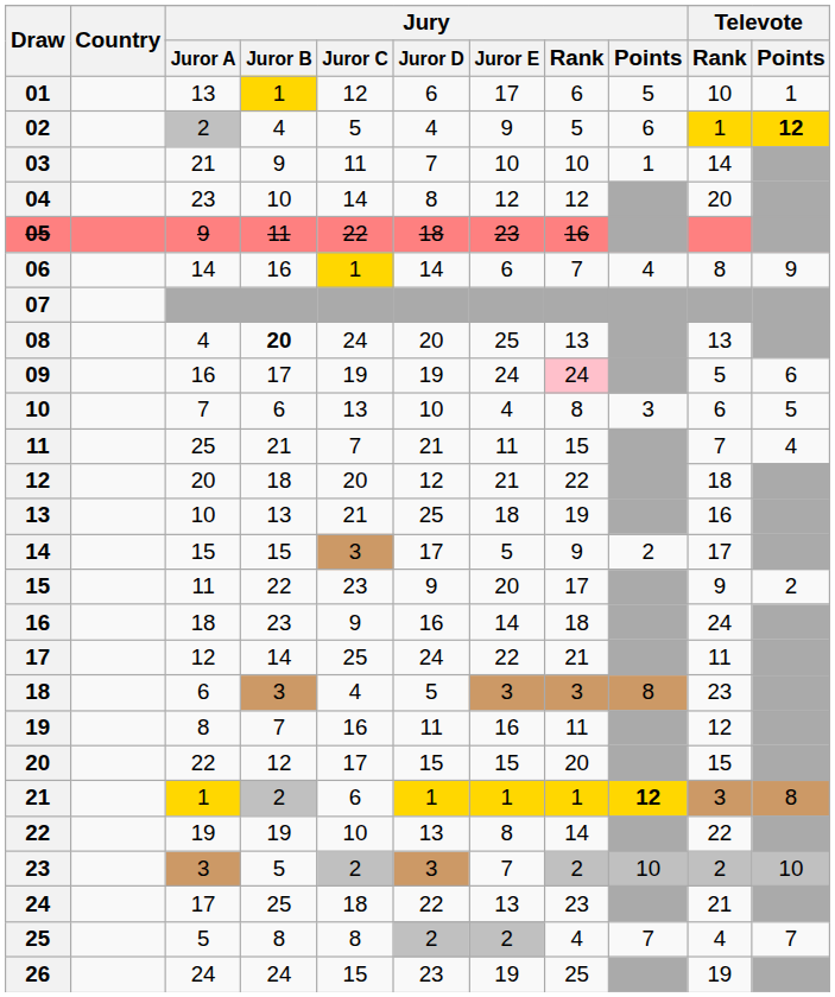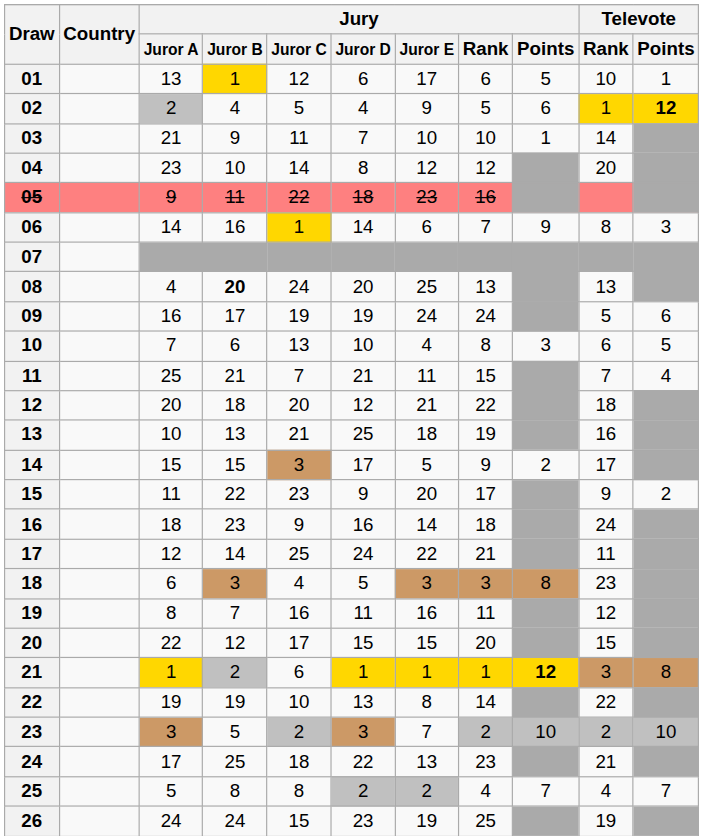06 | Jury / Points: 4 -> 9
06 | Televote / Points: 9 -> 3
09 | Jury / Rank: pink background -> no background
